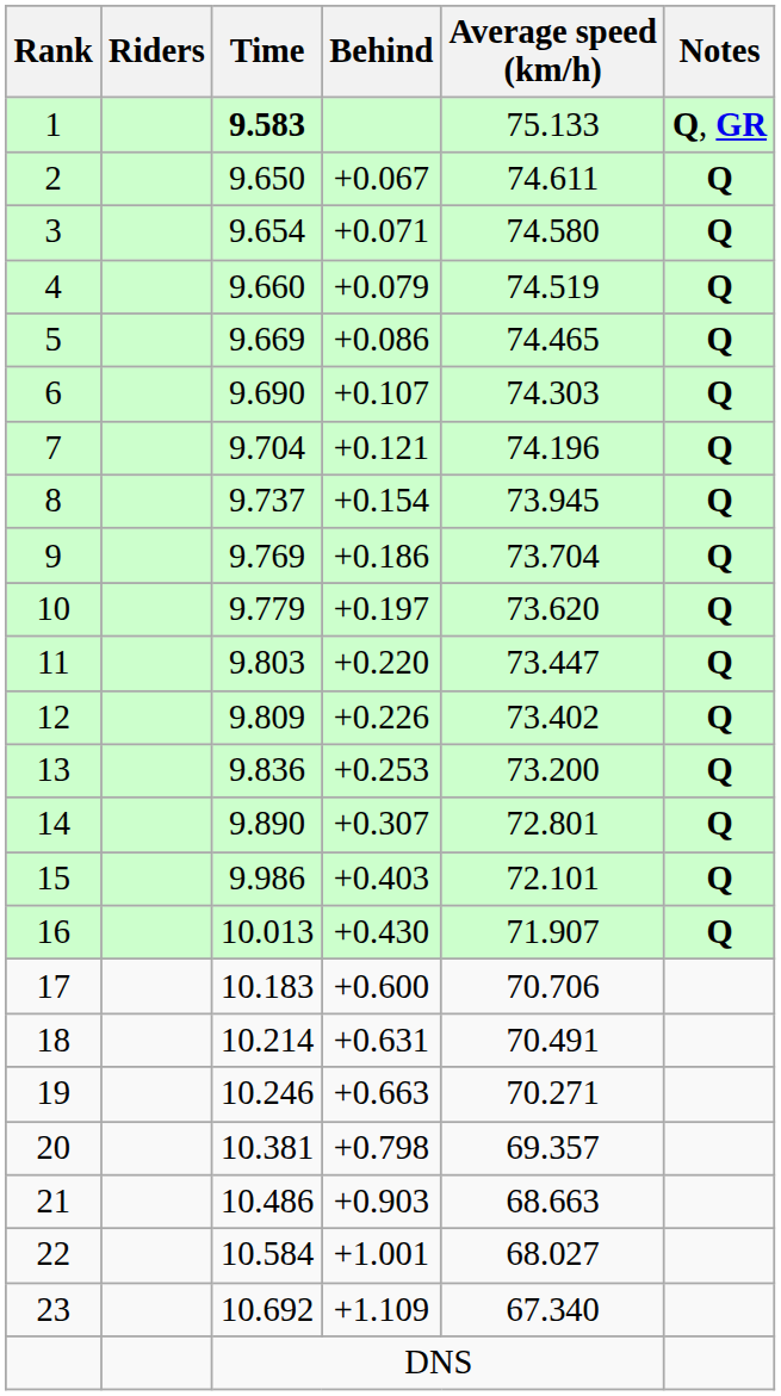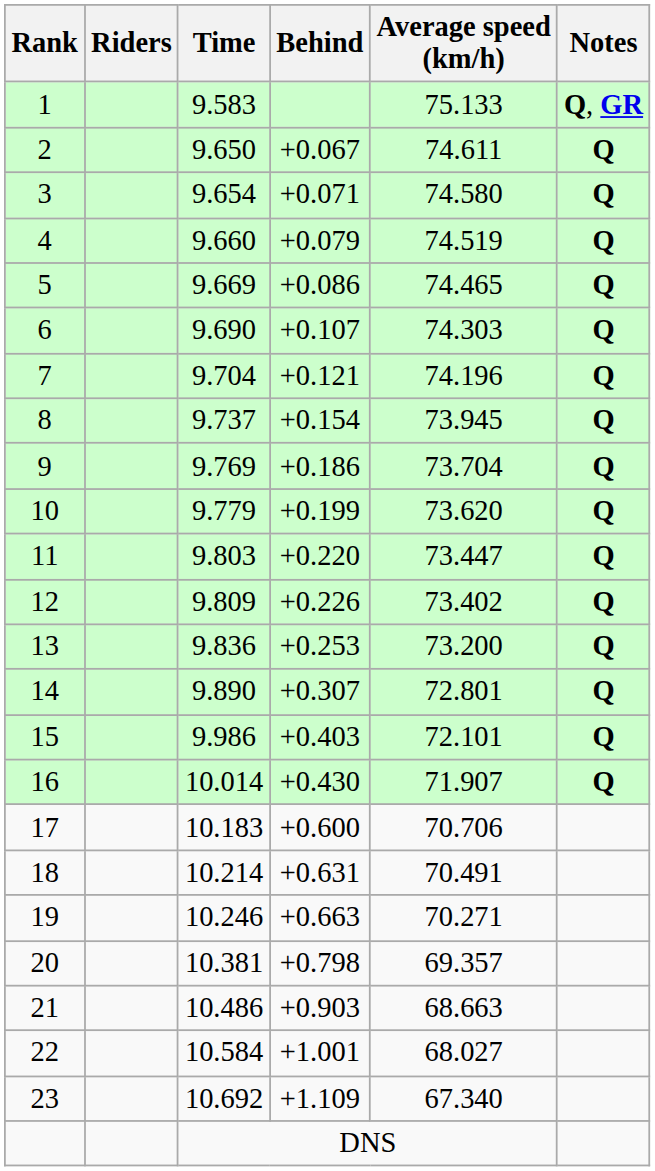1 | Time: bold -> normal
10 | Behind: +0.197 -> +0.199
16 | Time: 10.013 -> 10.014
